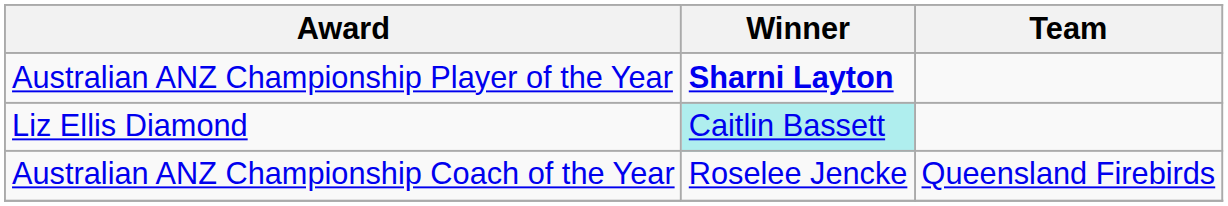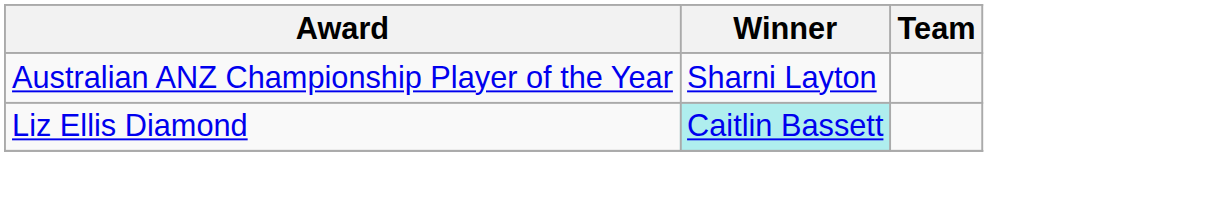Australian ANZ Championship Player of the Year | Winner: bold -> normal
- row: Australian ANZ Championship Coach of the Year | Roselee Jencke | Queensland Firebirds
